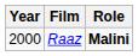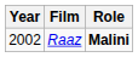Raaz | Year: 2000 -> 2002
